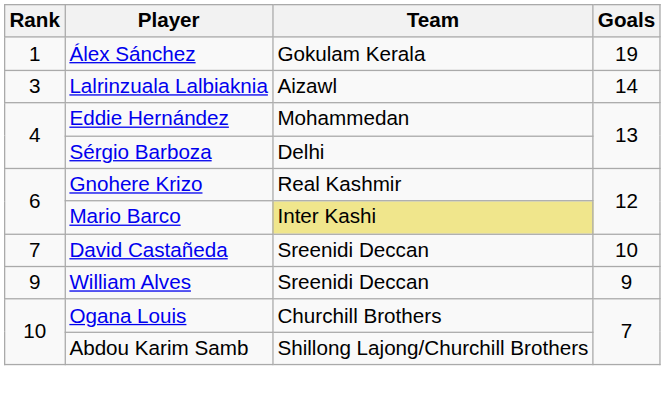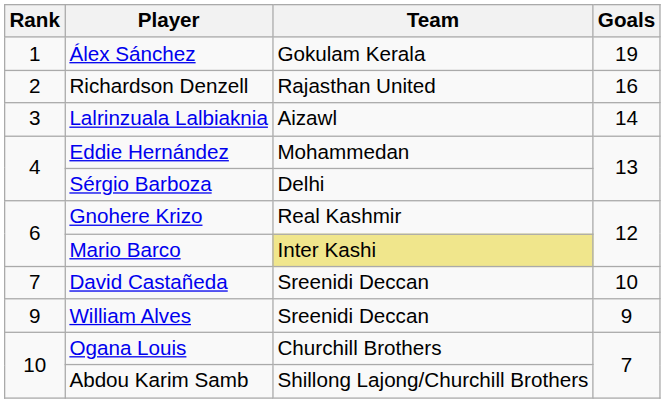+ row: 2 | Richardson Denzell | Rajasthan United | 16
